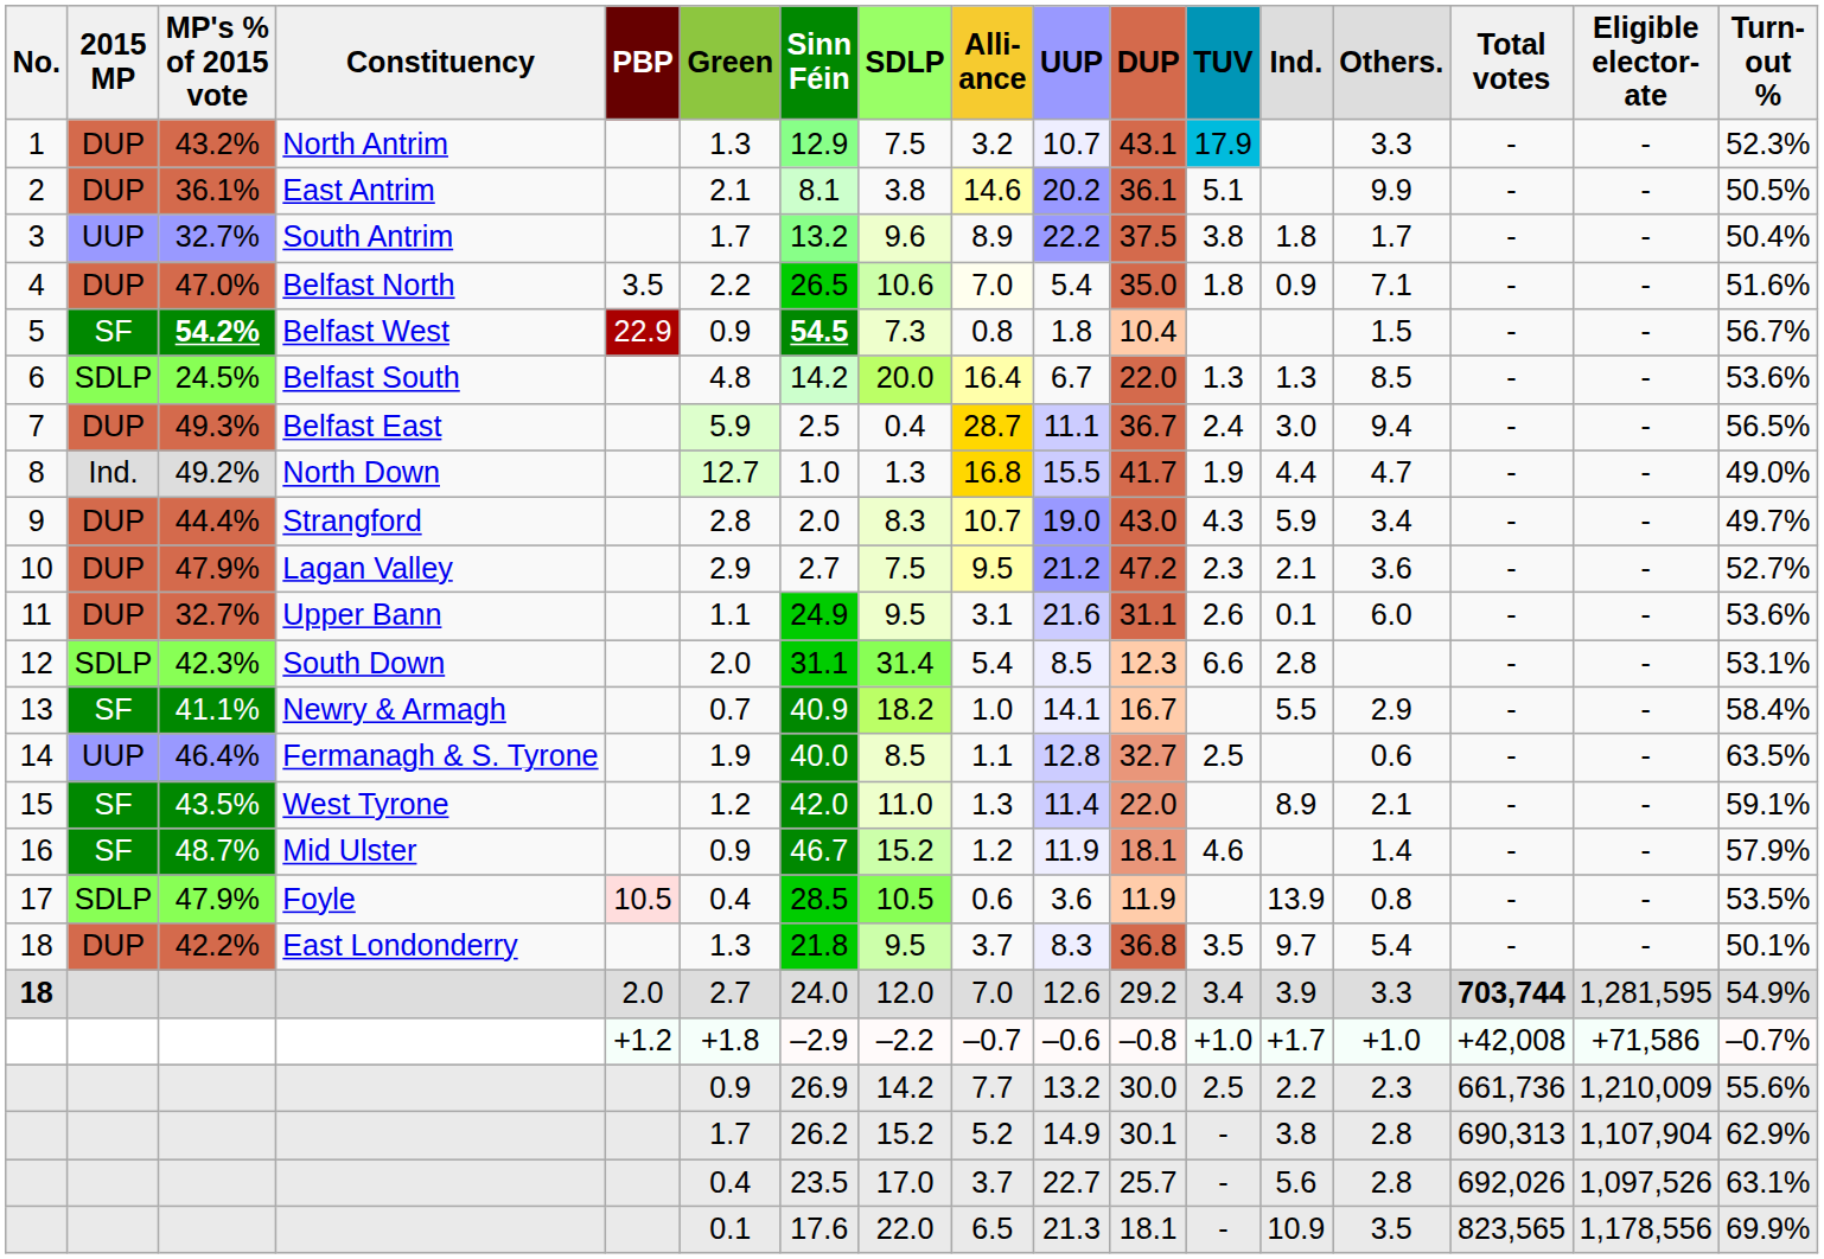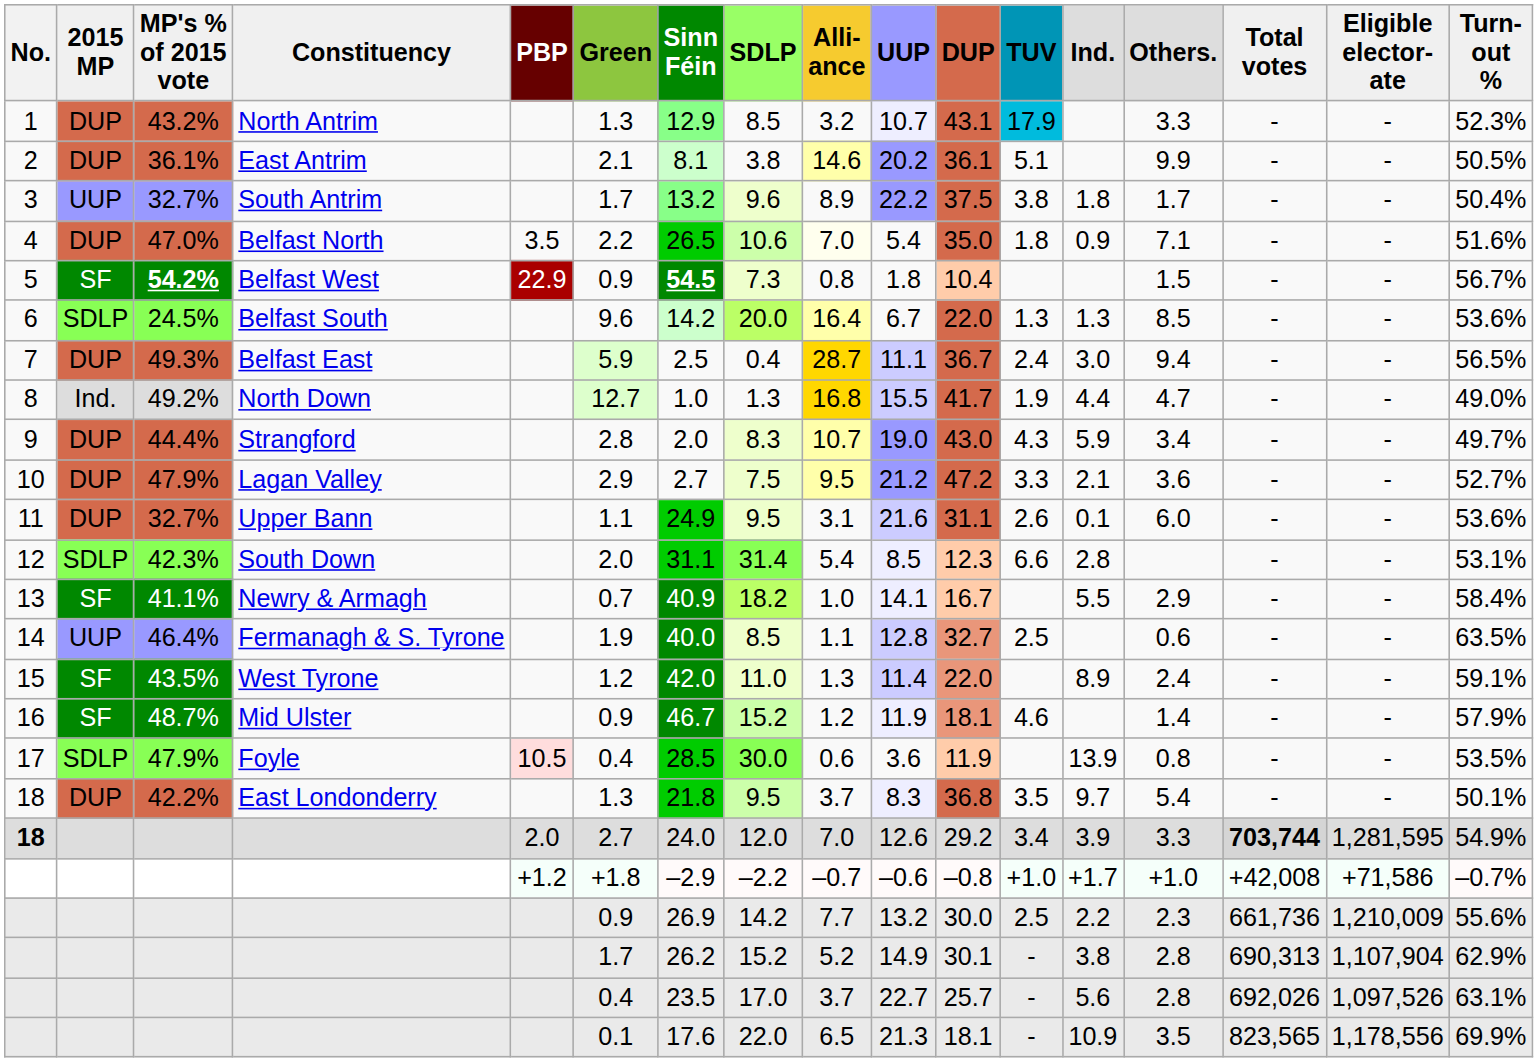1 | SDLP: 7.5 -> 8.5
6 | Green: 4.8 -> 9.6
10 | TUV: 2.3 -> 3.3
15 | Others.: 2.1 -> 2.4
17 | SDLP: 10.5 -> 30.0
